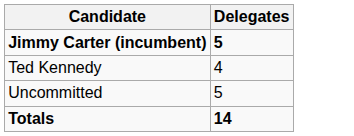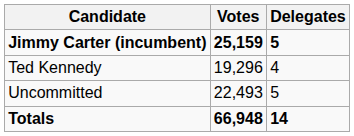+ column: Votes | 25,159 | 19,296 | 22,493 | 66,948
